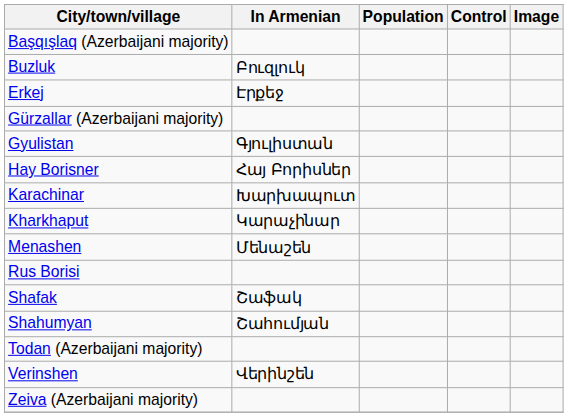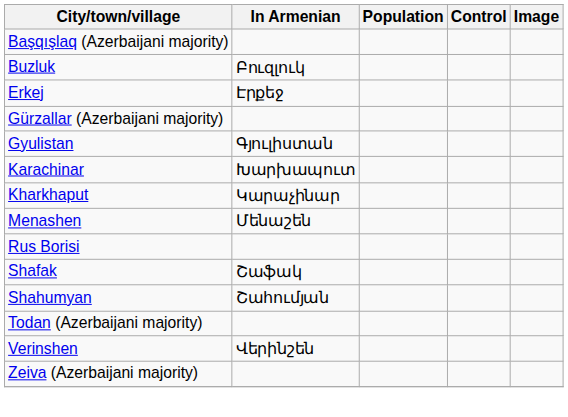- row: Hay Borisner | Հայ Բորիսներ
